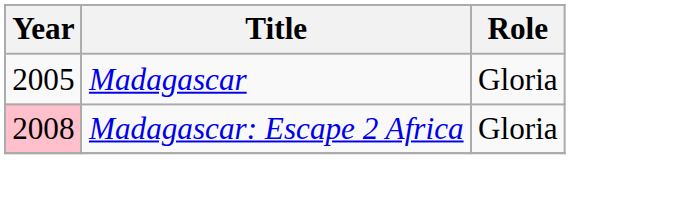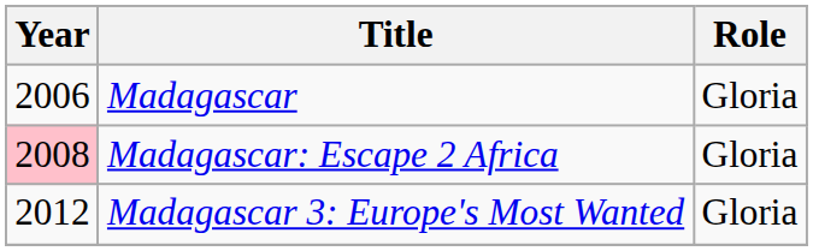Madagascar | Year: 2005 -> 2006
+ row: 2012 | Madagascar 3: Europe's Most Wanted | Gloria
